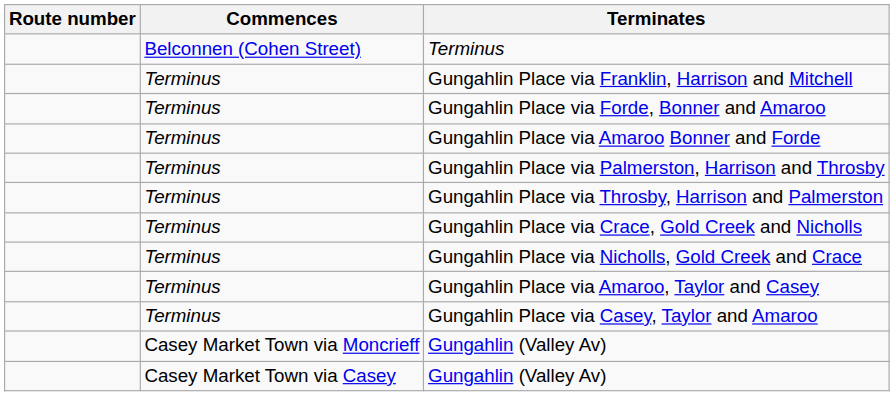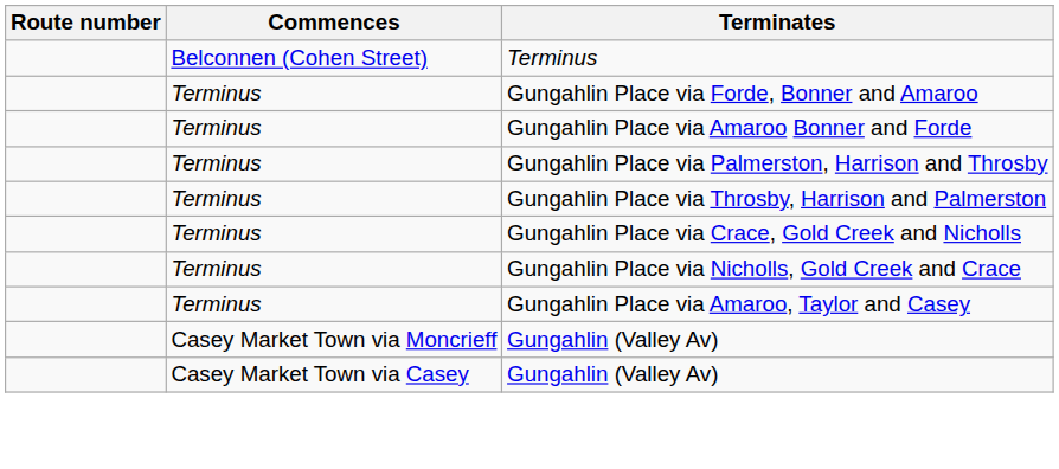- row: Terminus | Gungahlin Place via Franklin, Harrison and Mitchell
- row: Terminus | Gungahlin Place via Casey, Taylor and Amaroo
